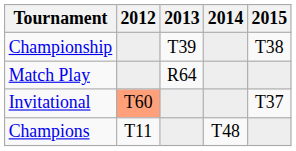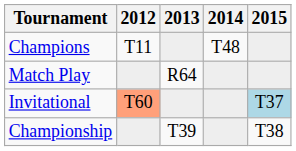rows swapped: Championship <-> Champions
Invitational | 2015: no background -> lightblue background
